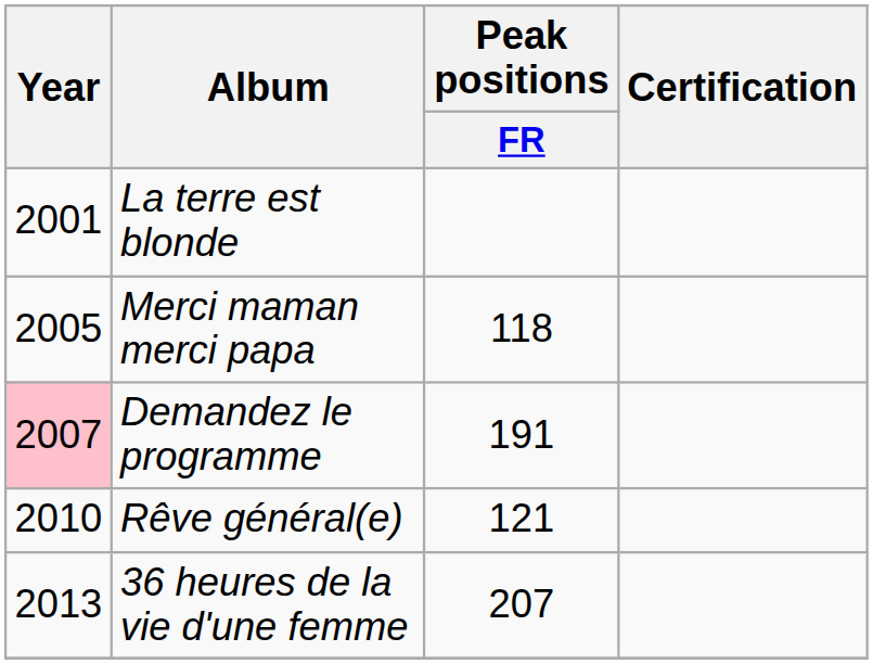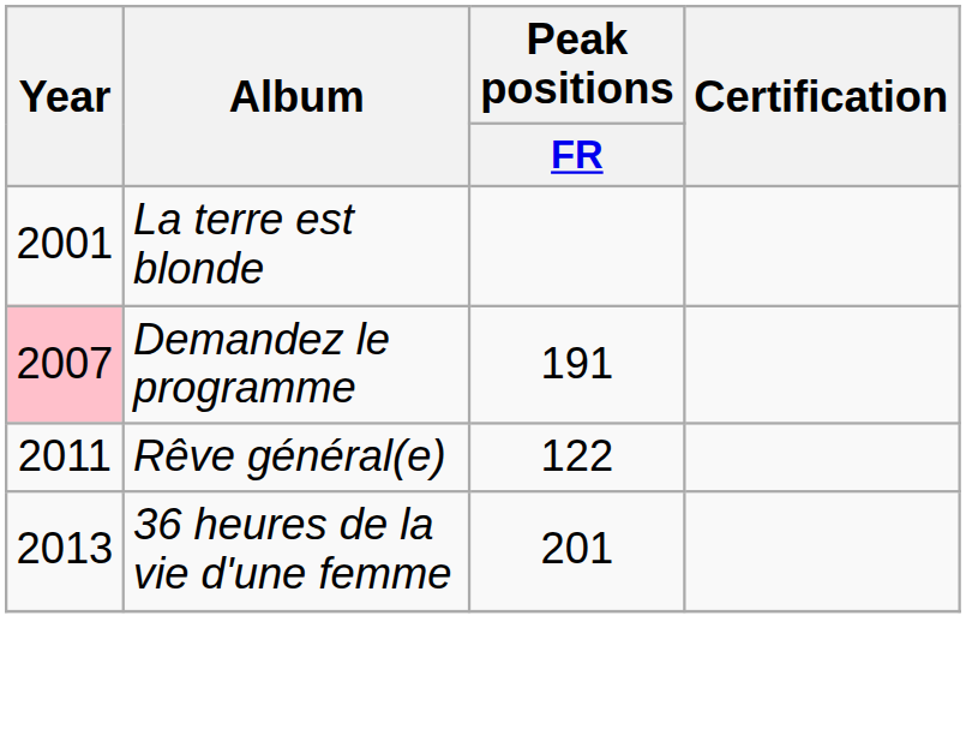- row: 2005 | Merci maman merci papa | 118
Rêve général(e) | Year: 2010 -> 2011
Rêve général(e) | Peak positions / FR: 121 -> 122
36 heures de la vie d'une femme | Peak positions / FR: 207 -> 201
